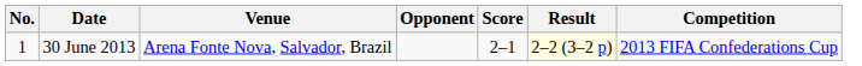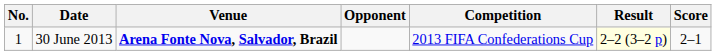columns swapped: Score <-> Competition
30 June 2013 | Venue: normal -> bold
